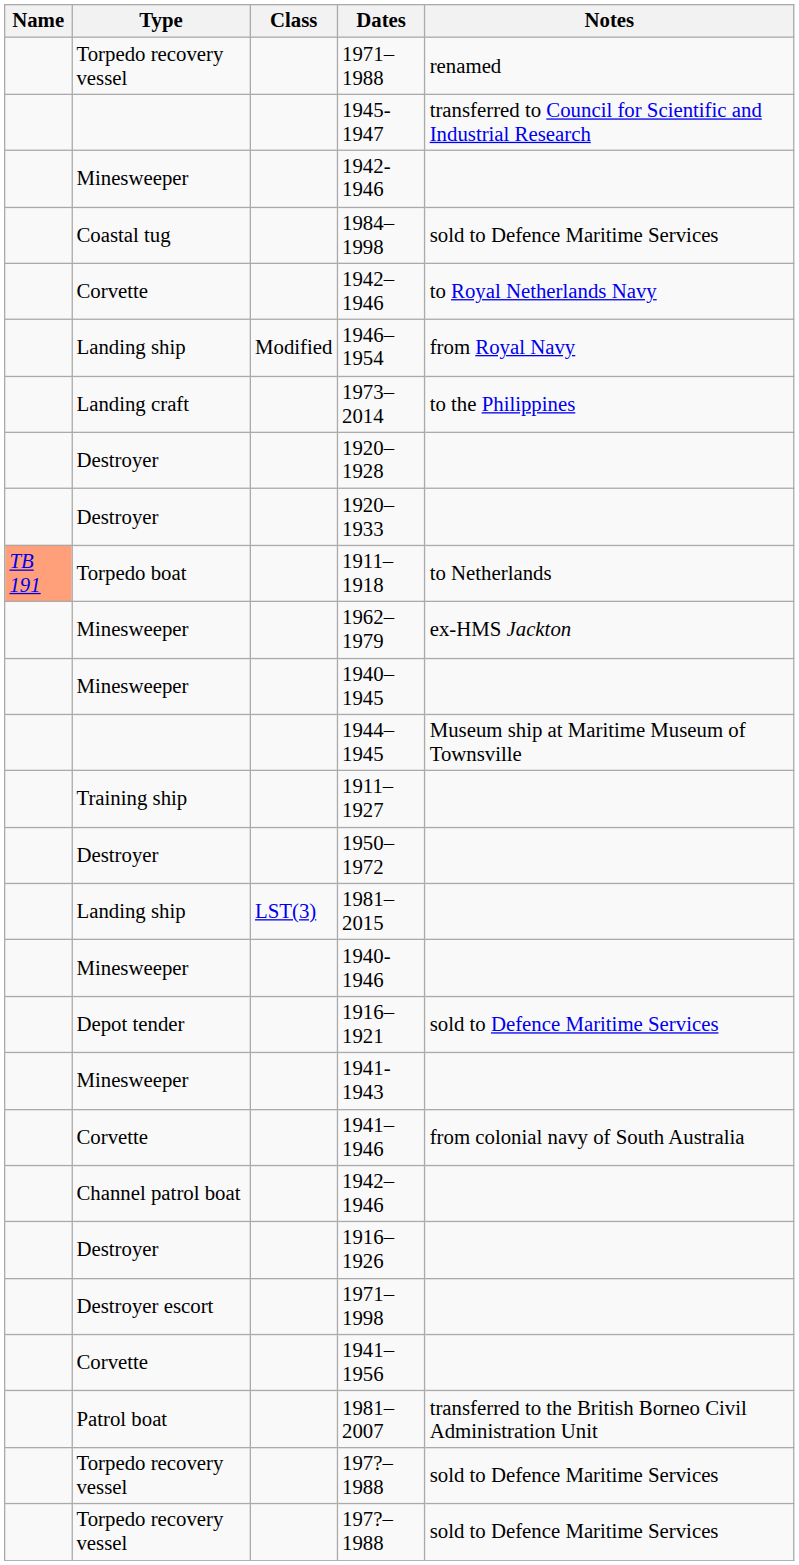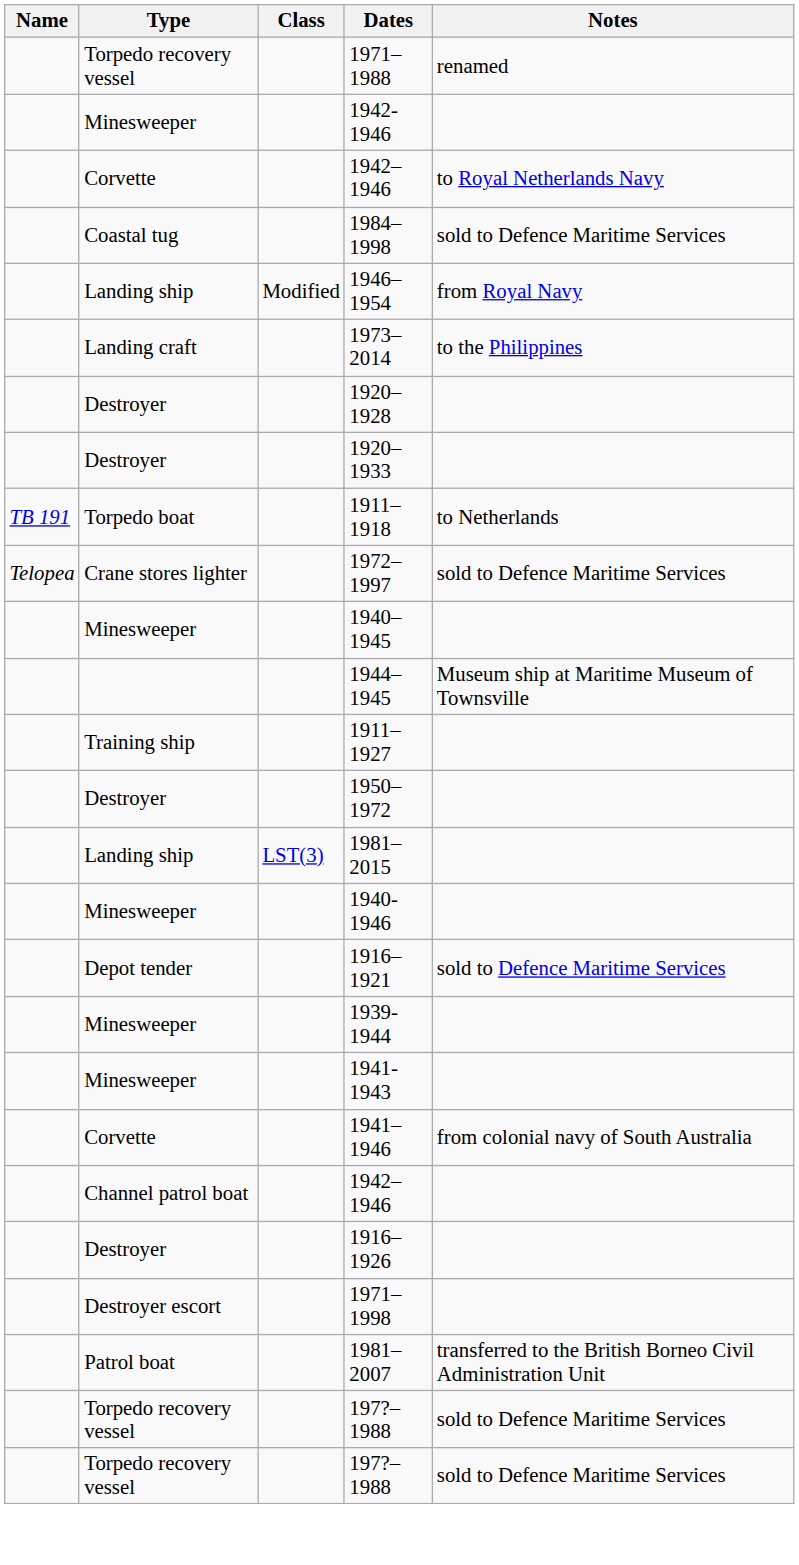- row: 1945-1947 | transferred to Council for Scientific and Industrial Research
rows swapped: 1984–1998 <-> Corvette / 1942–1946
1911–1918 | Name: lightsalmon background -> no background
- row: Minesweeper | 1962–1979 | ex-HMS Jackton
+ row: Telopea | Crane stores lighter | 1972–1997 | sold to Defence Maritime Services
+ row: Minesweeper | 1939-1944
- row: Corvette | 1941–1956
